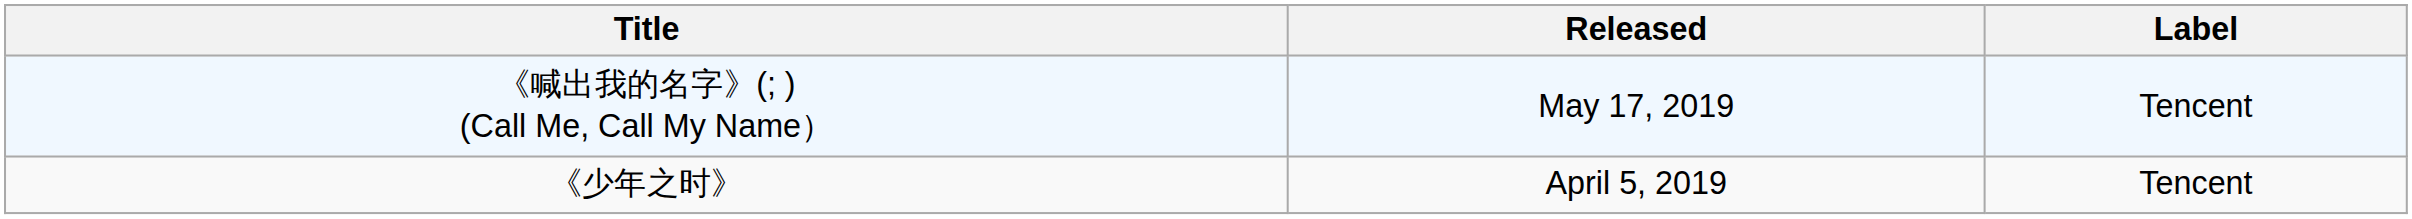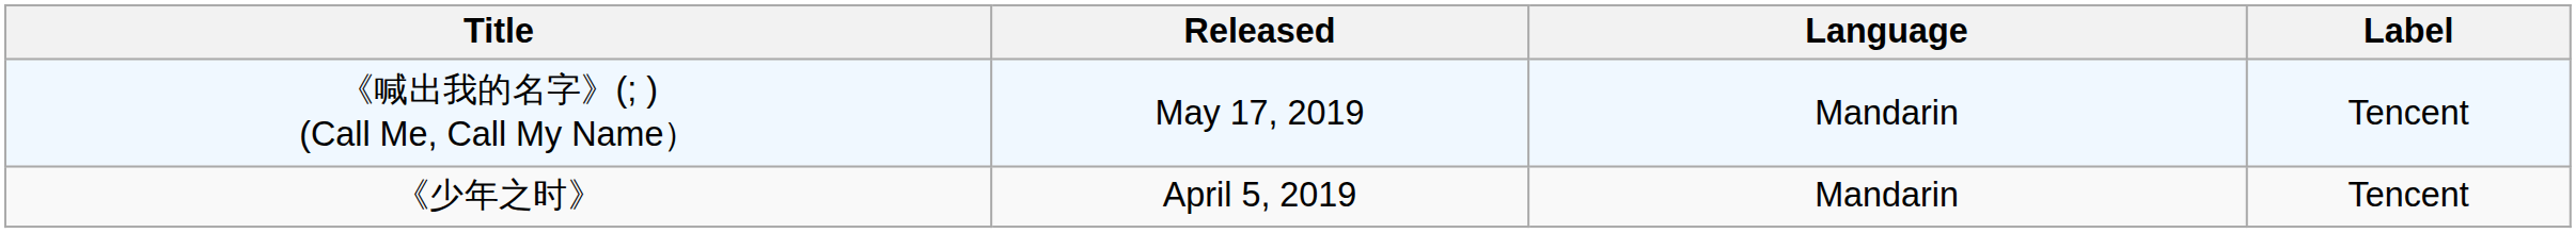+ column: Language | Mandarin | Mandarin
